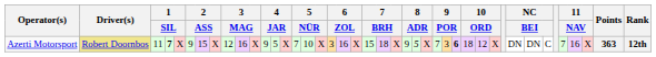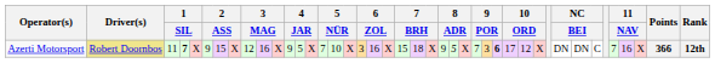Azerti Motorsport | column 30: 18 -> 17
Azerti Motorsport | Points: 363 -> 366
